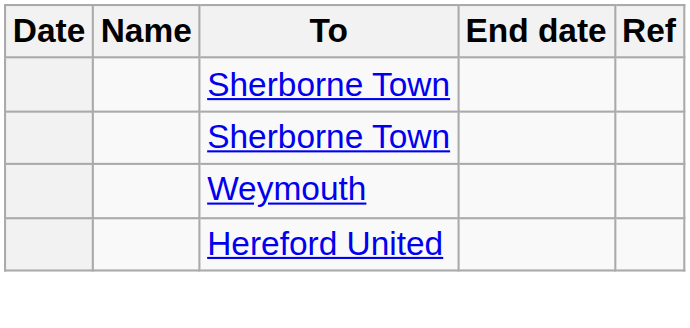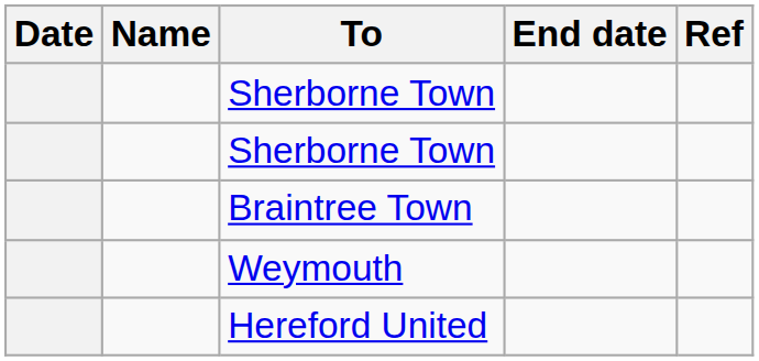+ row: Braintree Town
